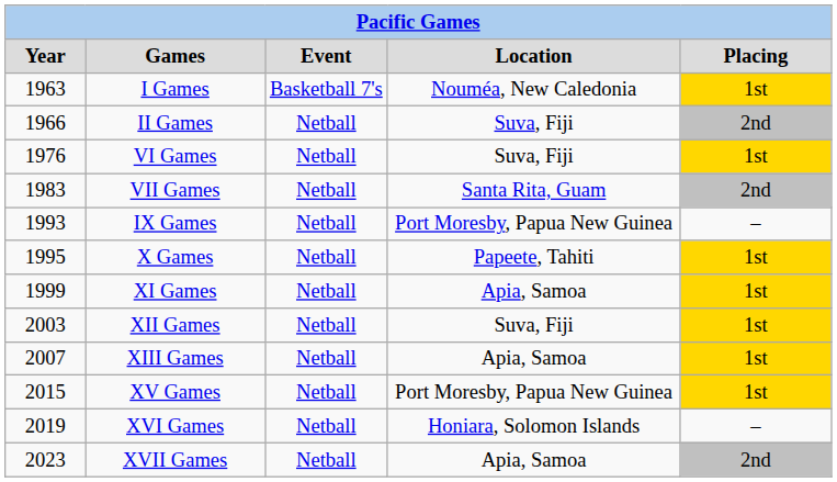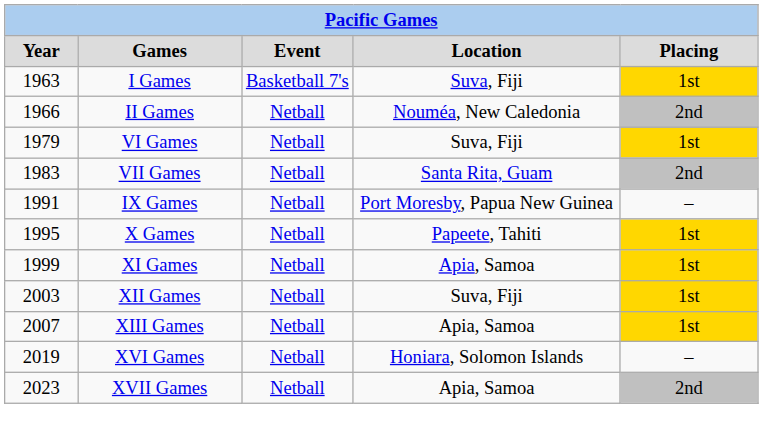I Games | Location: Nouméa, New Caledonia -> Suva, Fiji
II Games | Location: Suva, Fiji -> Nouméa, New Caledonia
VI Games | Year: 1976 -> 1979
IX Games | Year: 1993 -> 1991
- row: 2015 | XV Games | Netball | Port Moresby, Papua New Guinea | 1st
